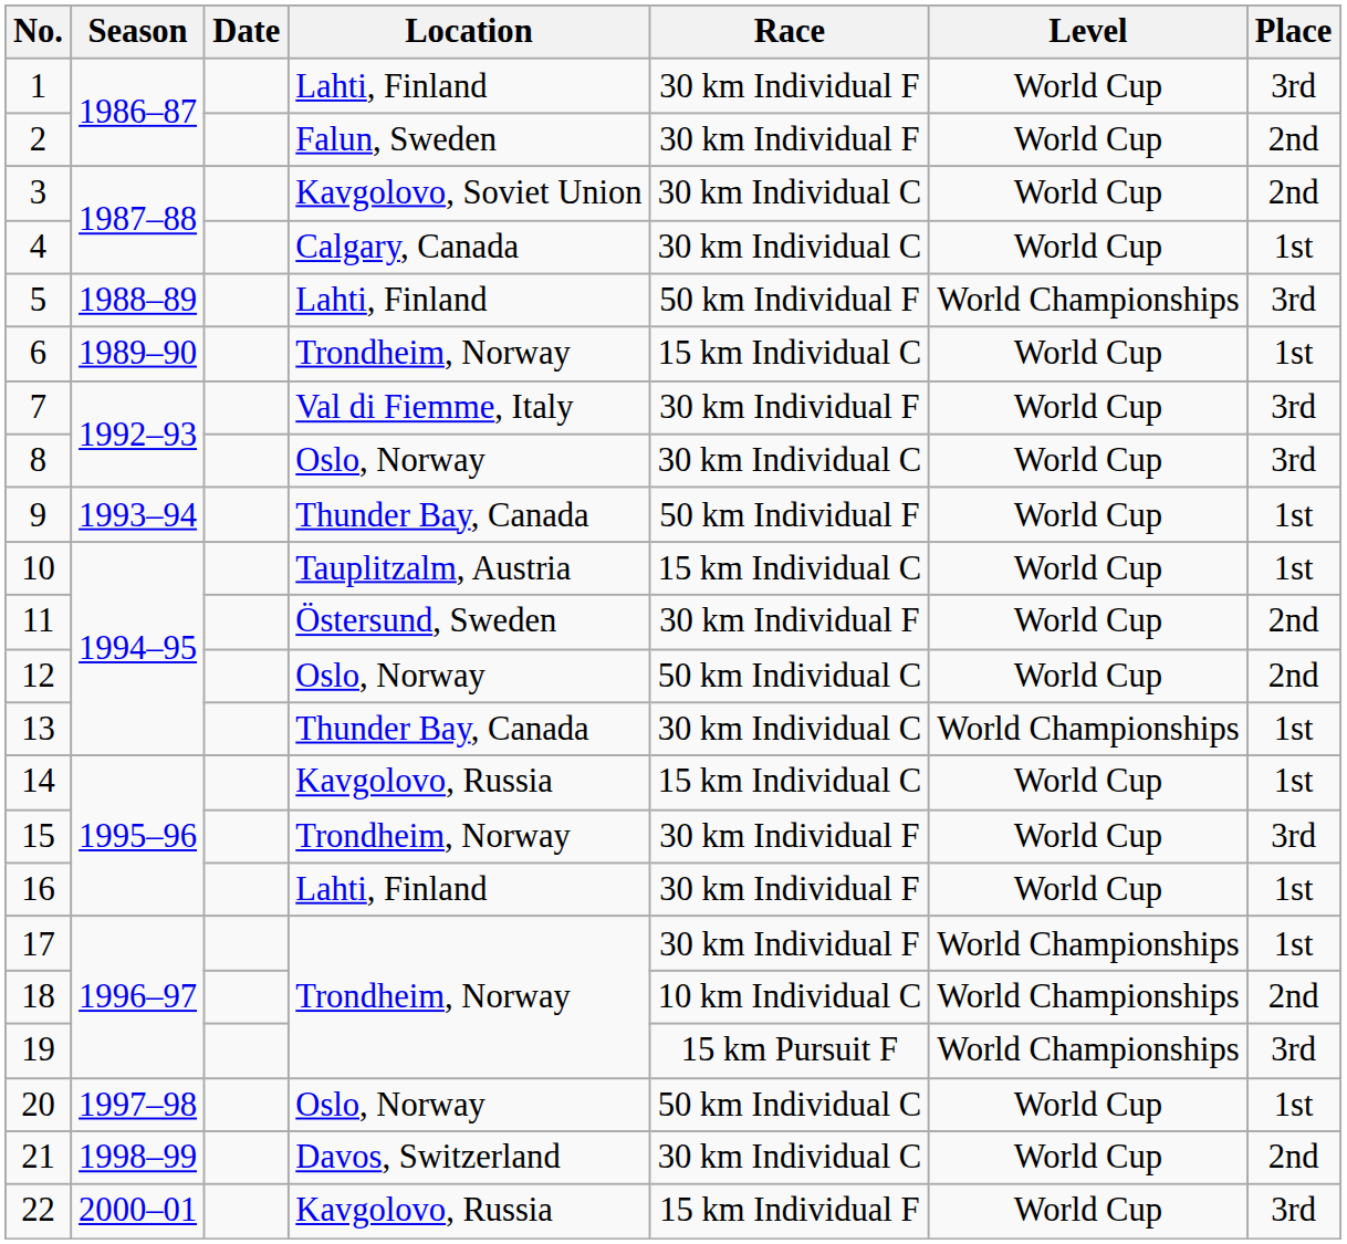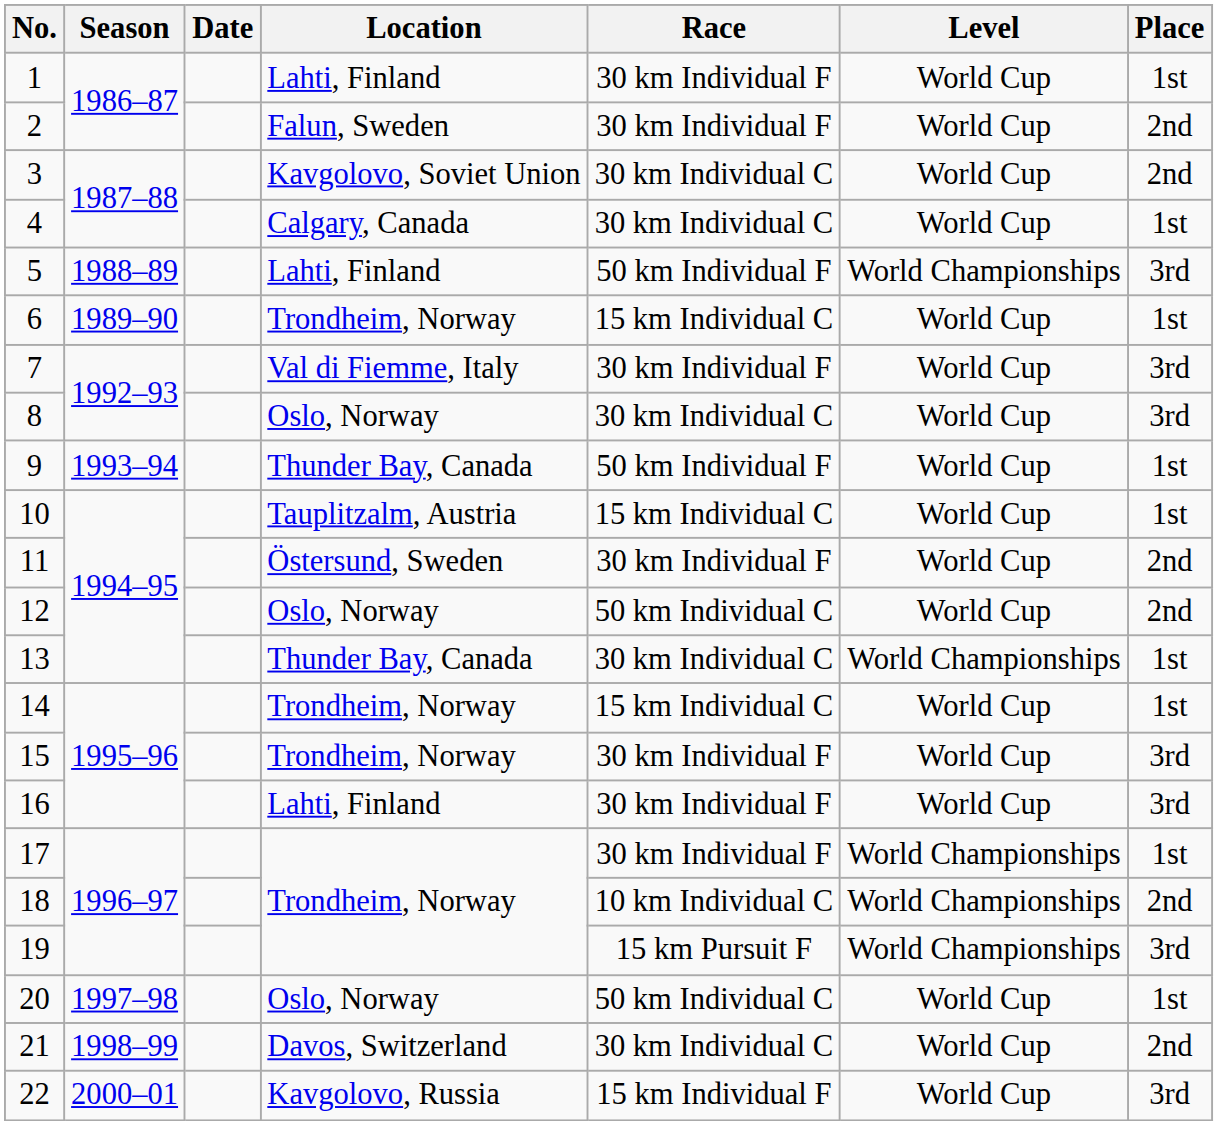1 | Place: 3rd -> 1st
14 | Location: Kavgolovo, Russia -> Trondheim, Norway
16 | Place: 1st -> 3rd
